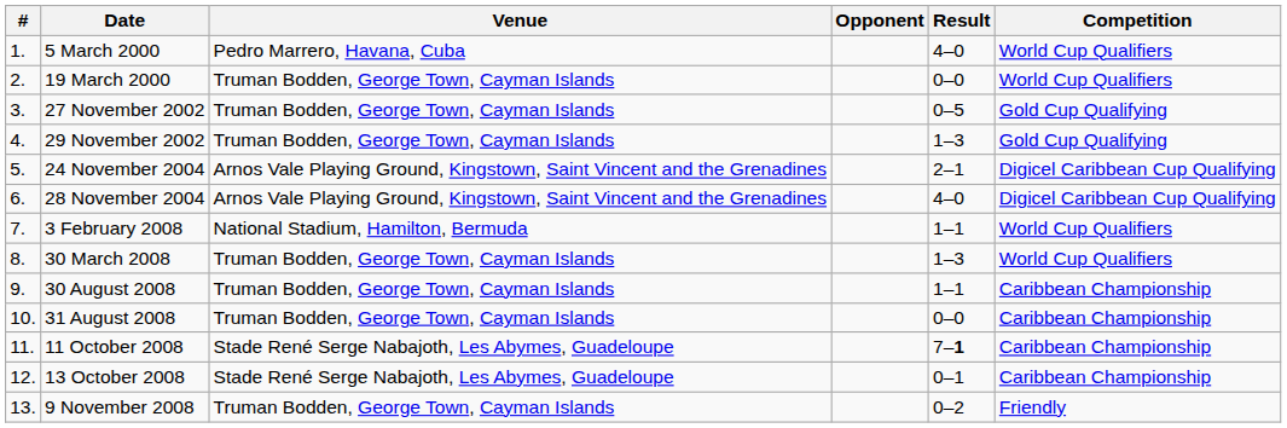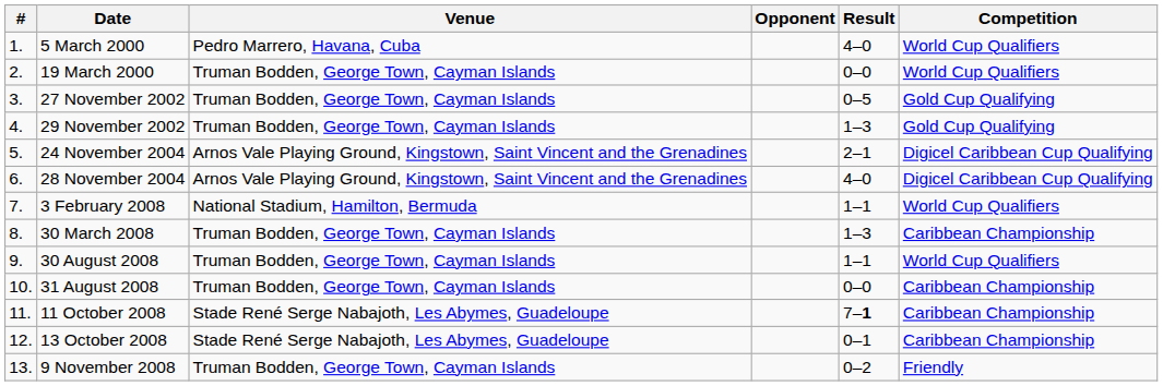30 March 2008 | Competition: World Cup Qualifiers -> Caribbean Championship
30 August 2008 | Competition: Caribbean Championship -> World Cup Qualifiers
